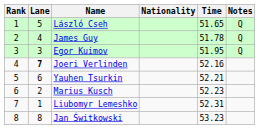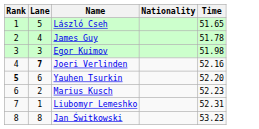- column: Notes | Q | Q | Q
Egor Kuimov | Time: 51.95 -> 51.98
Yauhen Tsurkin | Rank: normal -> bold
Yauhen Tsurkin | Time: 52.21 -> 52.20
